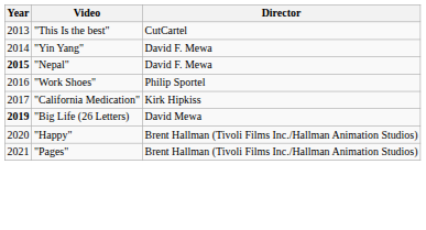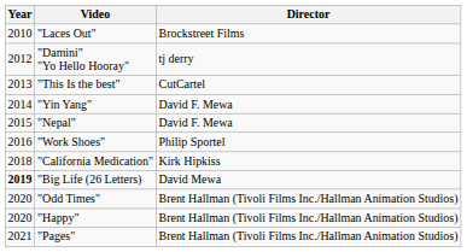+ row: 2010 | "Laces Out" | Brockstreet Films
+ row: 2012 | "Damini" "Yo Hello Hooray" | tj derry
"Nepal" | Year: bold -> normal
"California Medication" | Year: 2017 -> 2018
+ row: 2020 | "Odd Times" | Brent Hallman (Tivoli Films Inc./Hallman Animation Studios)
